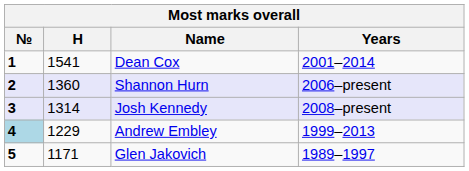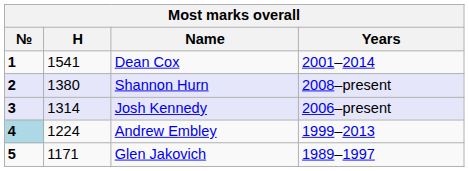Shannon Hurn | H: 1360 -> 1380
Shannon Hurn | Years: 2006–present -> 2008–present
Josh Kennedy | Years: 2008–present -> 2006–present
Andrew Embley | H: 1229 -> 1224
